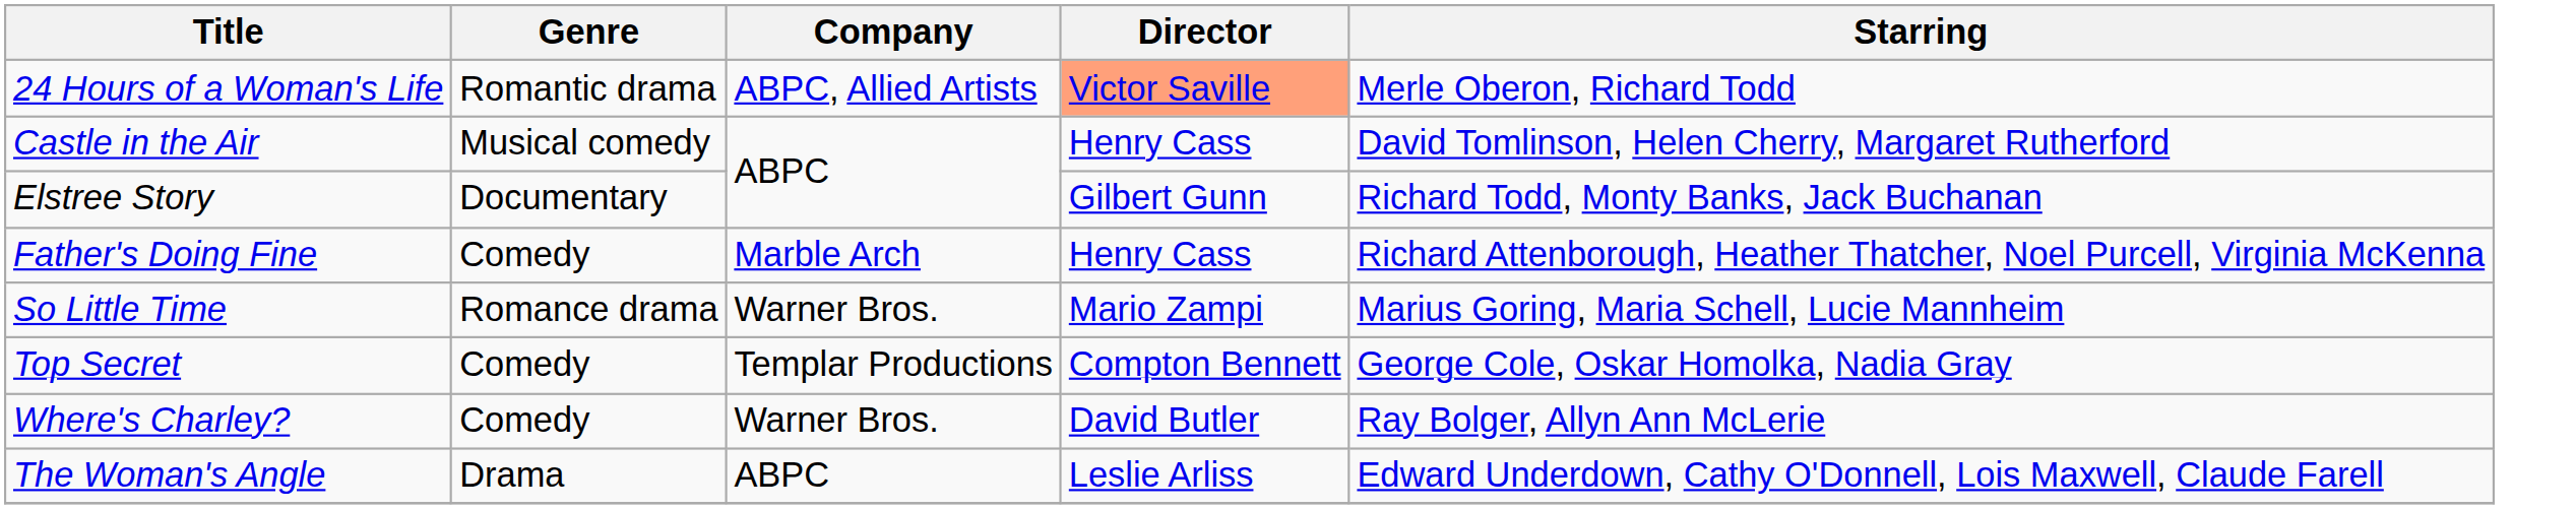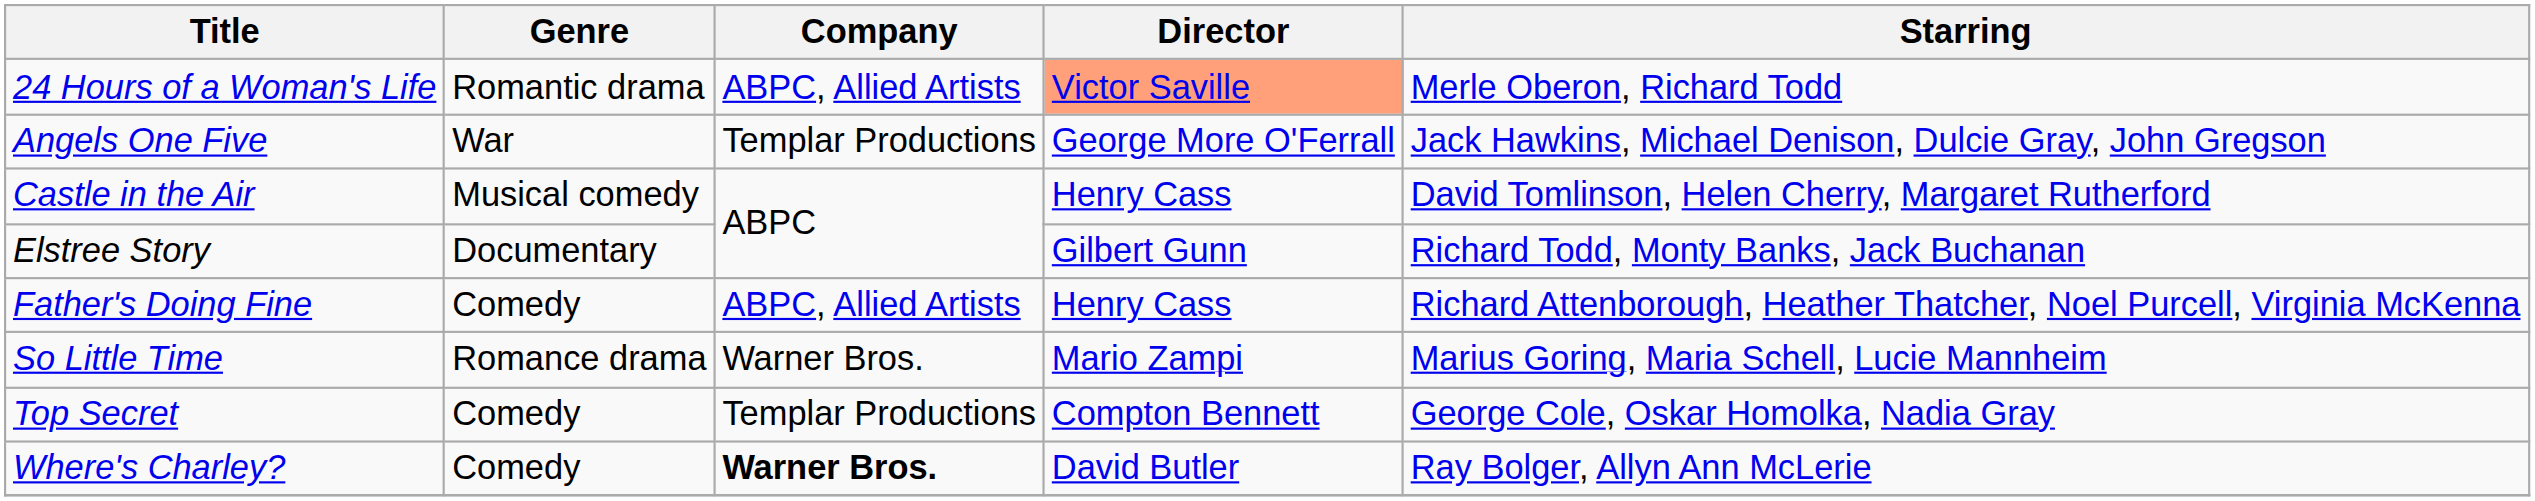+ row: Angels One Five | War | Templar Productions | George More O'Ferrall | Jack Hawkins, Michael Denison, Dulcie Gray, John Gregson
Father's Doing Fine | Company: Marble Arch -> ABPC, Allied Artists
Where's Charley? | Company: normal -> bold
- row: The Woman's Angle | Drama | ABPC | Leslie Arliss | Edward Underdown, Cathy O'Donnell, Lois Maxwell, Claude Farell
